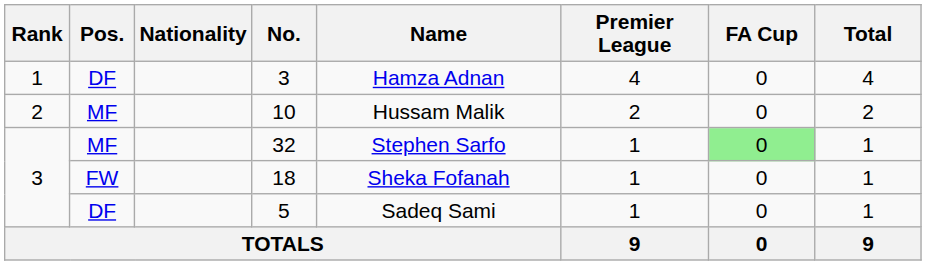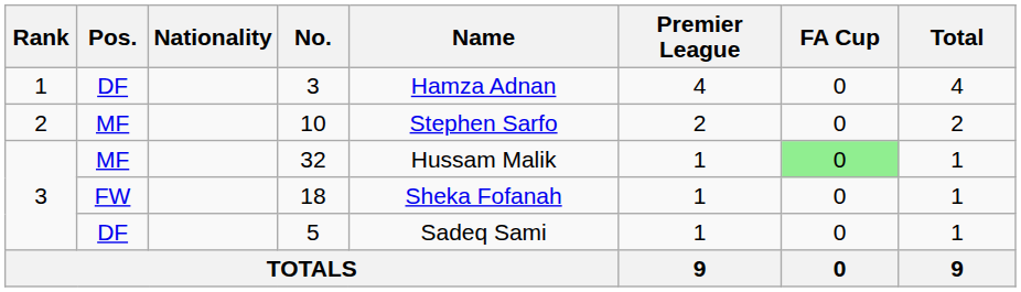10 | Name: Hussam Malik -> Stephen Sarfo
32 | Name: Stephen Sarfo -> Hussam Malik
